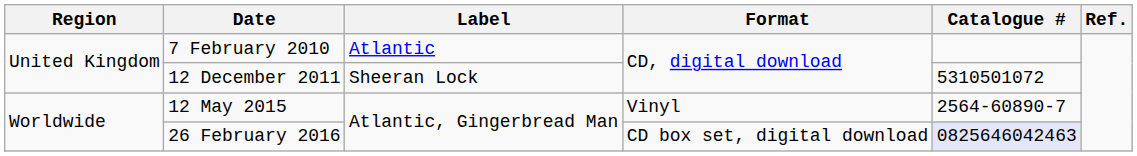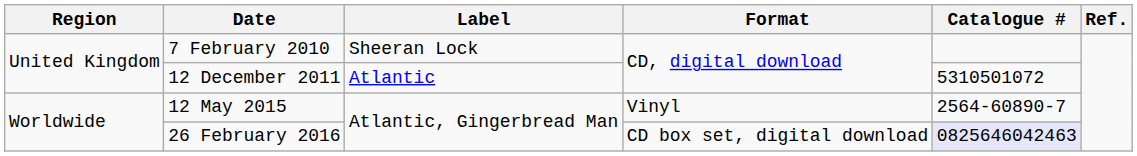7 February 2010 | Label: Atlantic -> Sheeran Lock
12 December 2011 | Label: Sheeran Lock -> Atlantic
